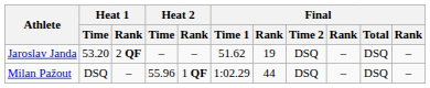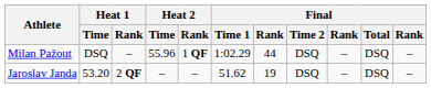rows swapped: Milan Pažout <-> Jaroslav Janda
